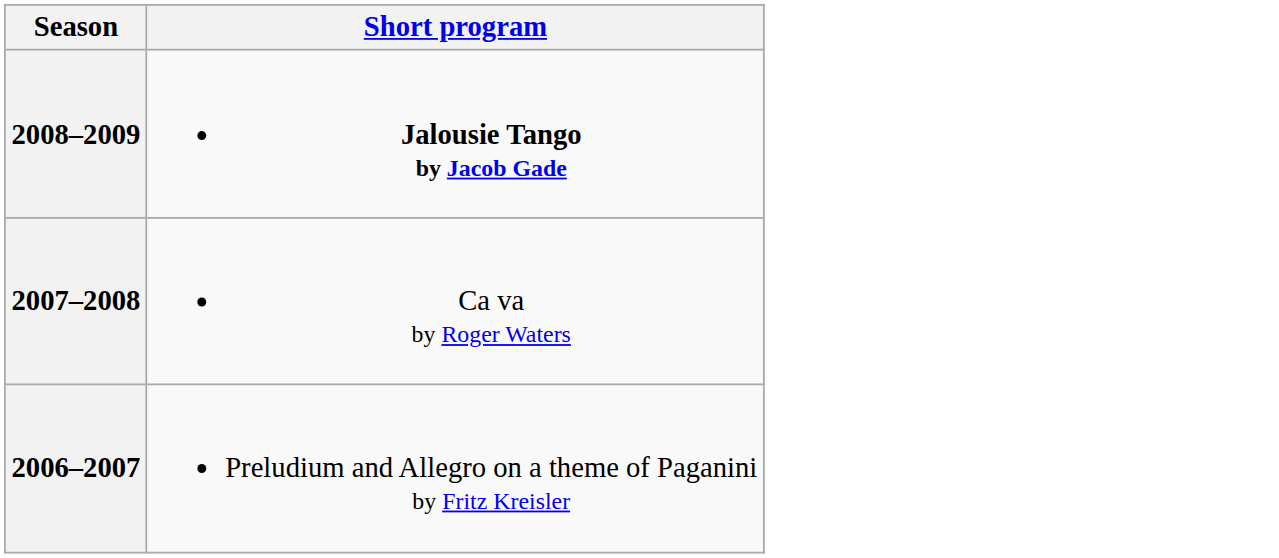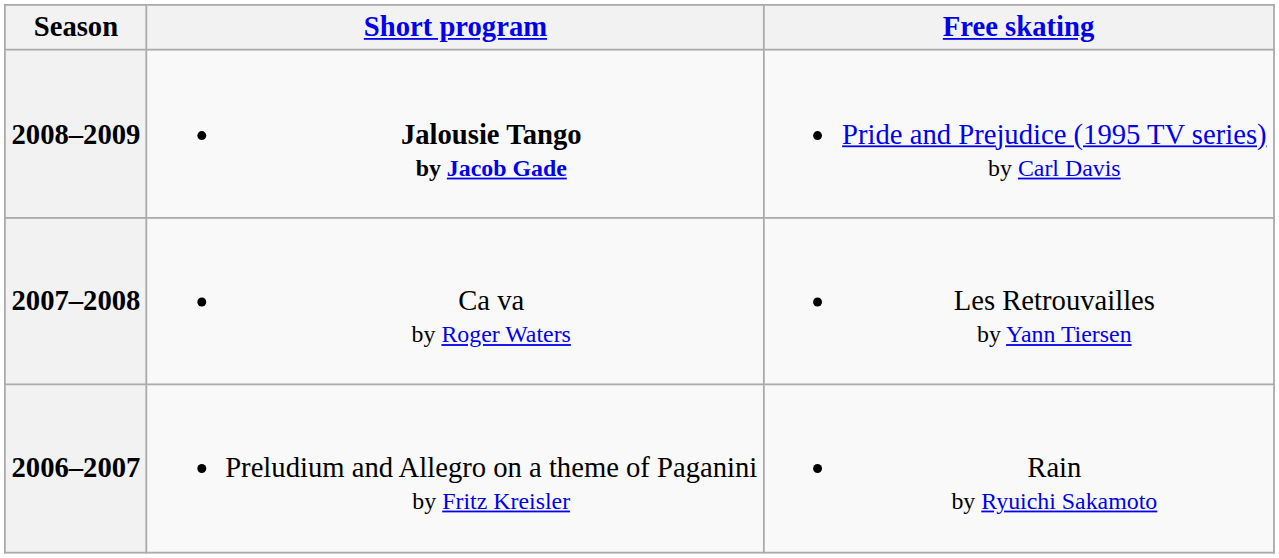+ column: Free skating | Pride and Prejudice (1995 TV series) by Carl Davis | Les Retrouvailles by Yann Tiersen | Rain by Ryuichi Sakamoto
